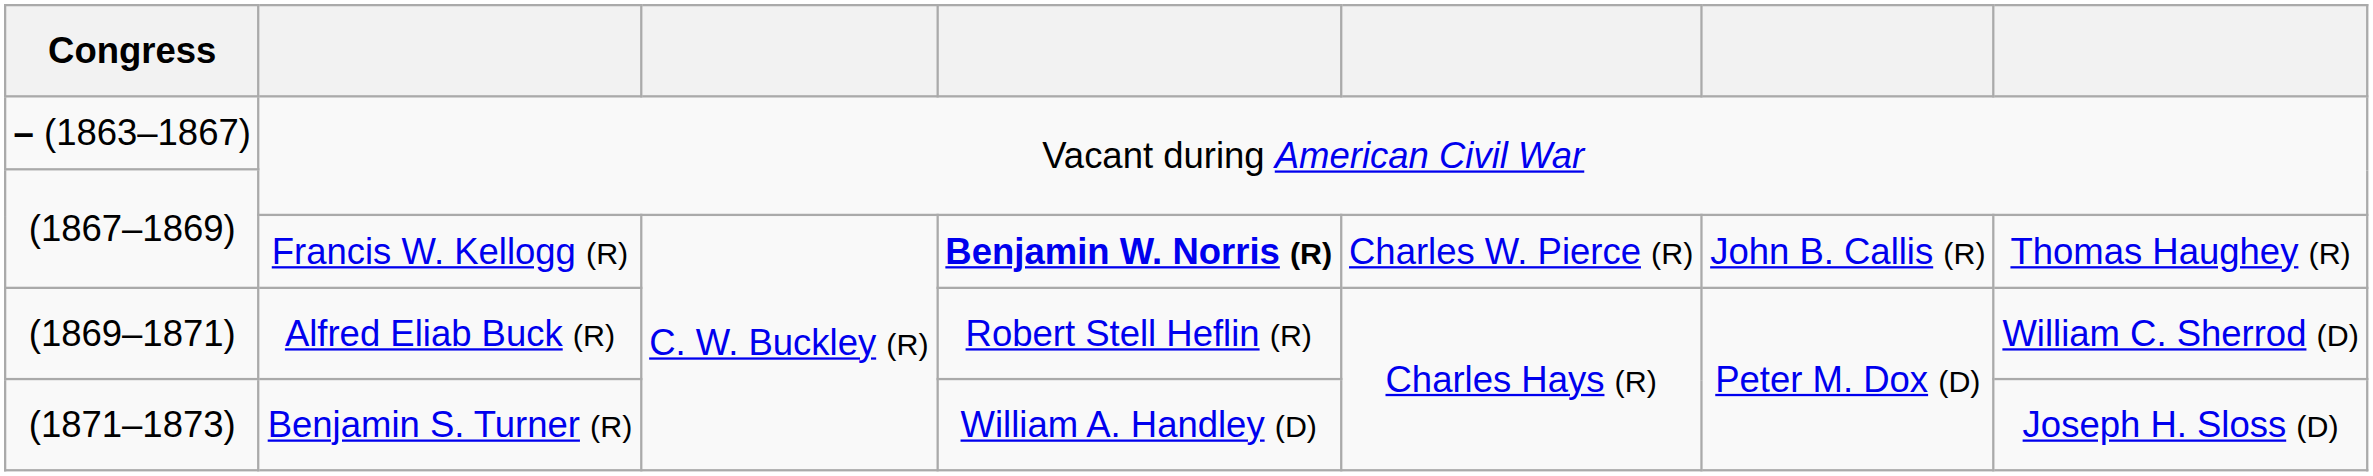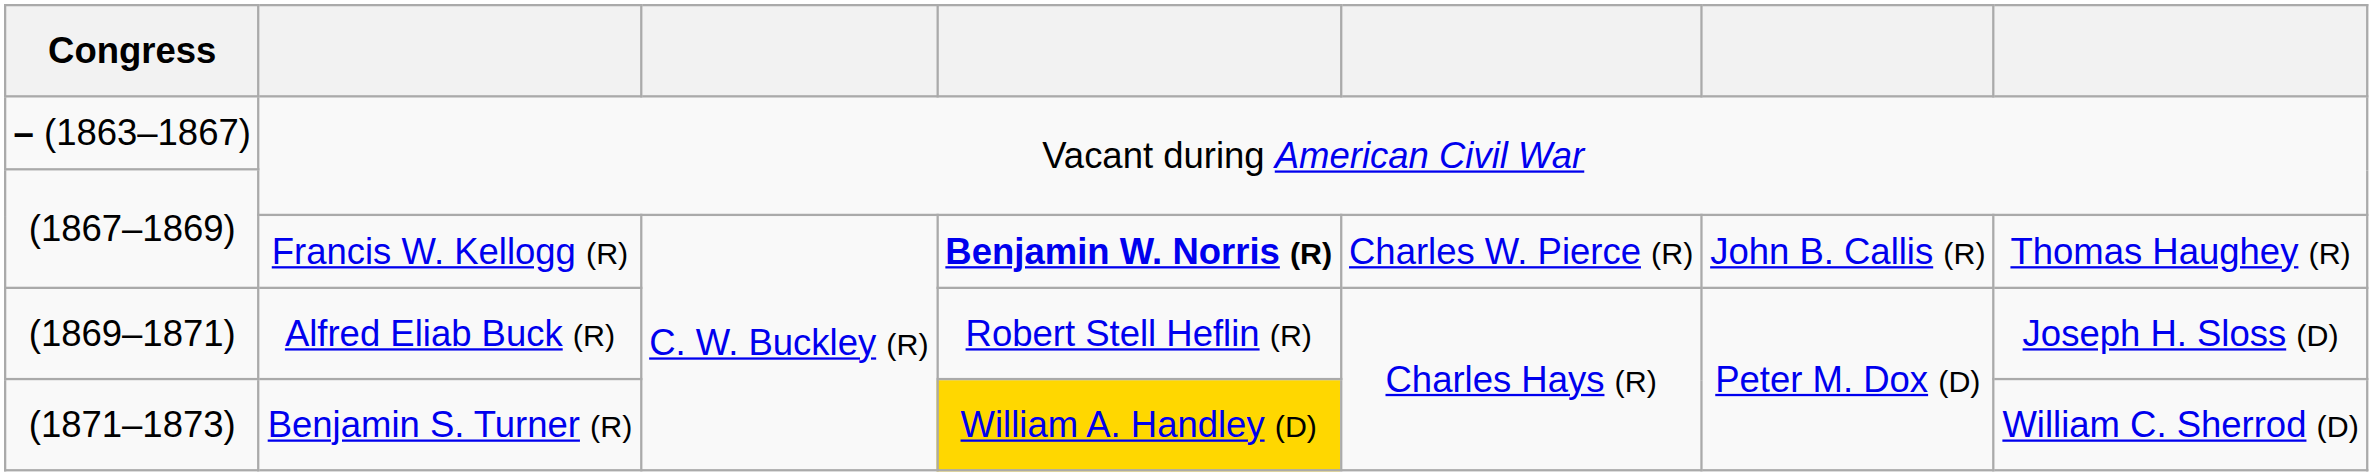(1869–1871) | column 7: William C. Sherrod (D) -> Joseph H. Sloss (D)
(1871–1873) | column 4: no background -> gold background
(1871–1873) | column 7: Joseph H. Sloss (D) -> William C. Sherrod (D)
